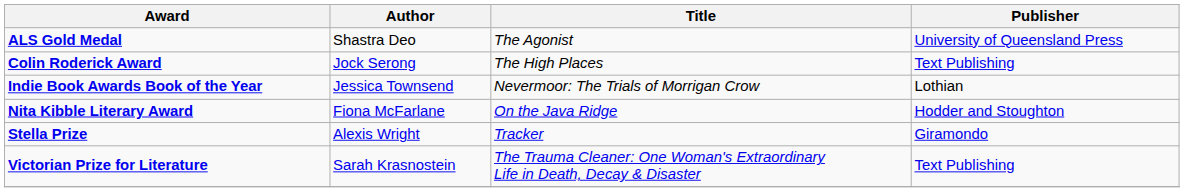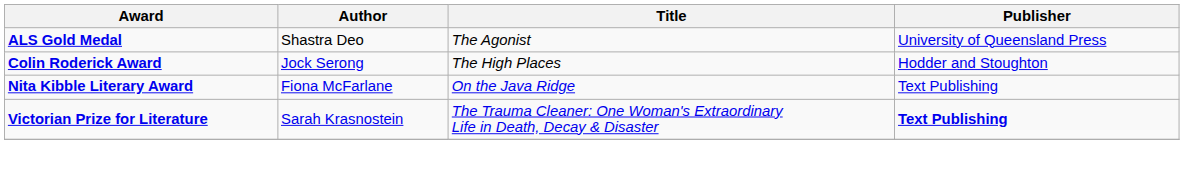Colin Roderick Award | Publisher: Text Publishing -> Hodder and Stoughton
- row: Indie Book Awards Book of the Year | Jessica Townsend | Nevermoor: The Trials of Morrigan Crow | Lothian
Nita Kibble Literary Award | Publisher: Hodder and Stoughton -> Text Publishing
- row: Stella Prize | Alexis Wright | Tracker | Giramondo
Victorian Prize for Literature | Publisher: normal -> bold
